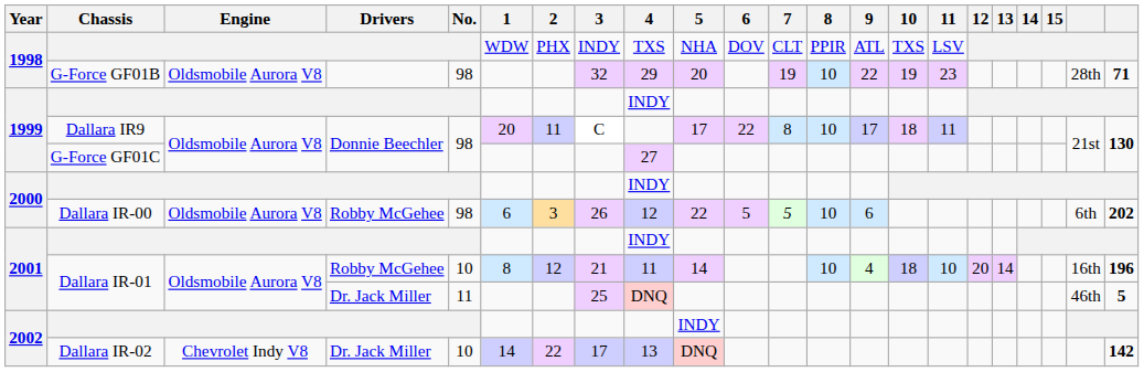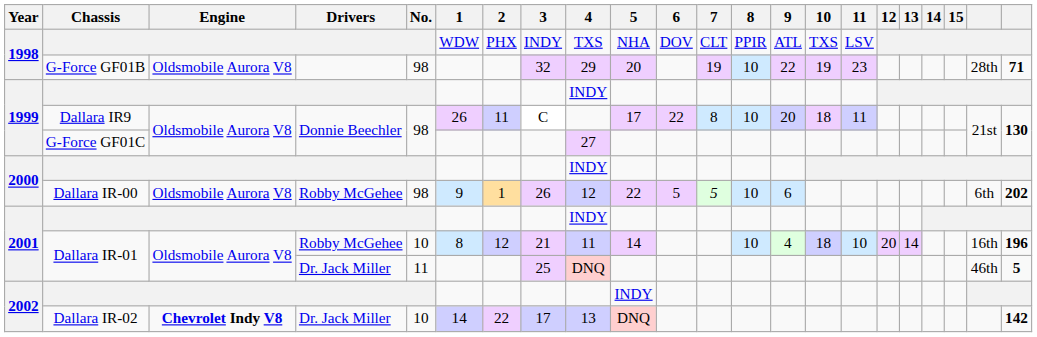Dallara IR9 | 1: 20 -> 26
Dallara IR9 | 9: 17 -> 20
Dallara IR-00 | 1: 6 -> 9
Dallara IR-00 | 2: 3 -> 1
Dallara IR-02 | Engine: normal -> bold
